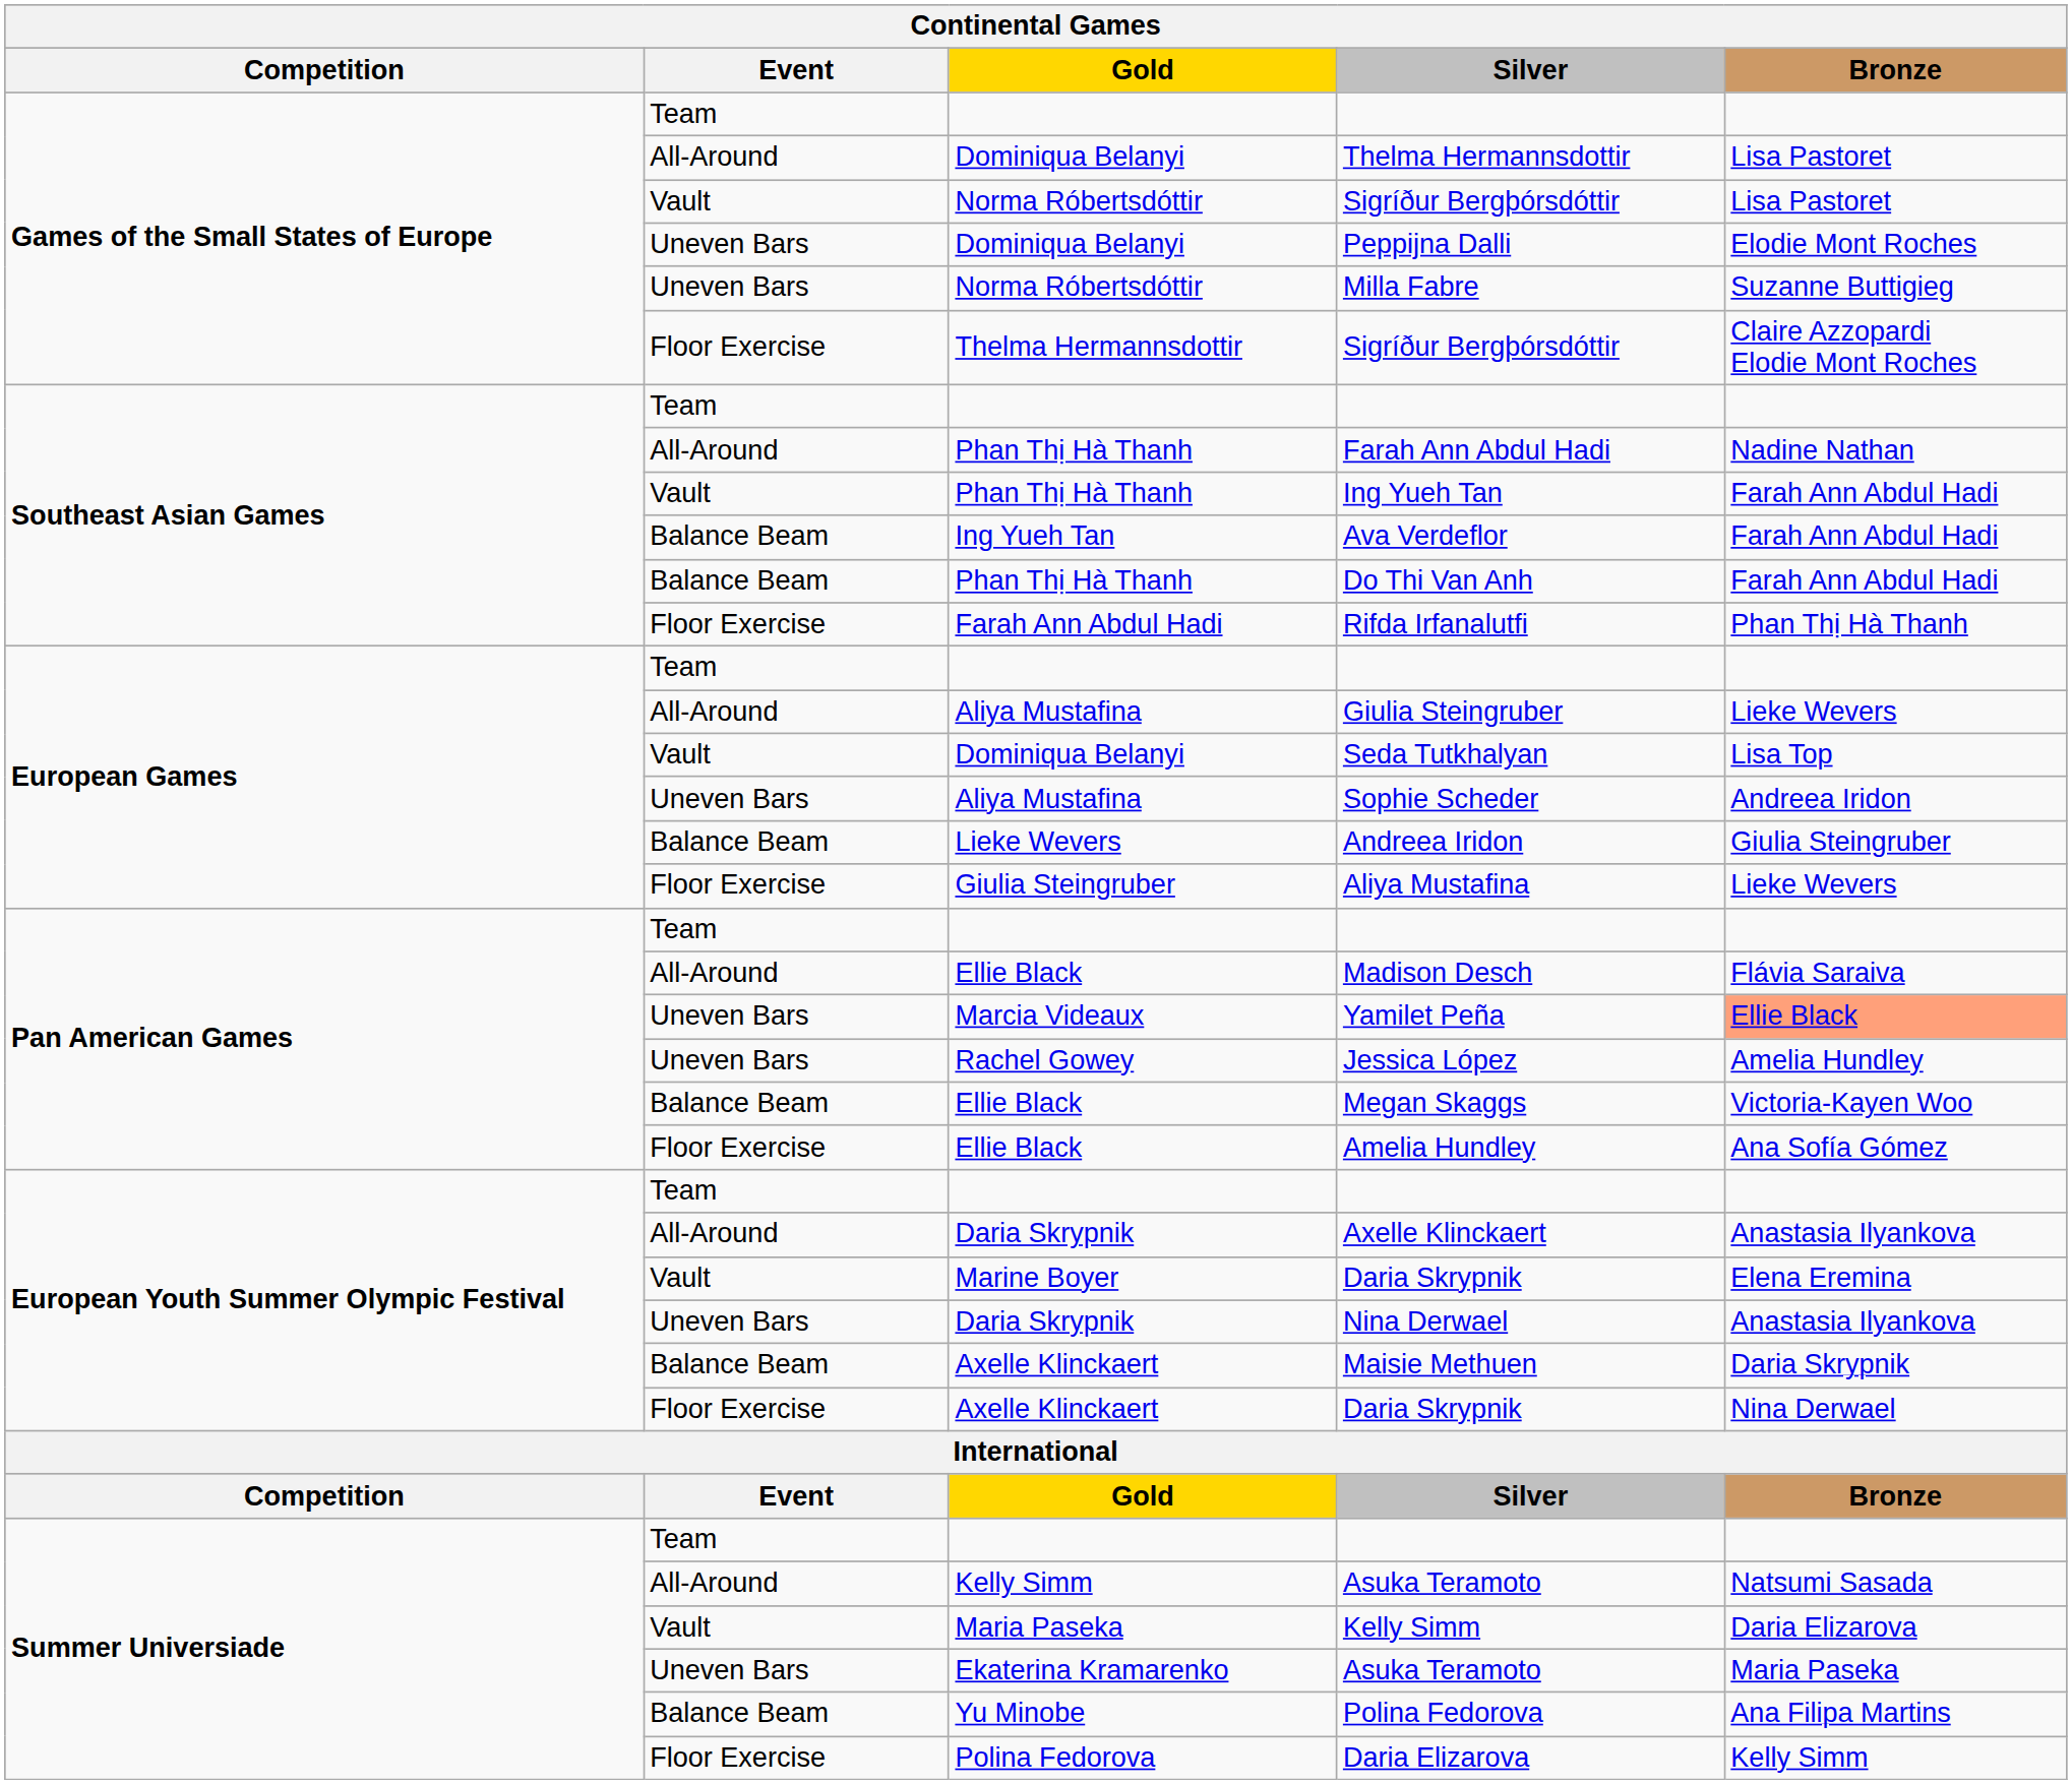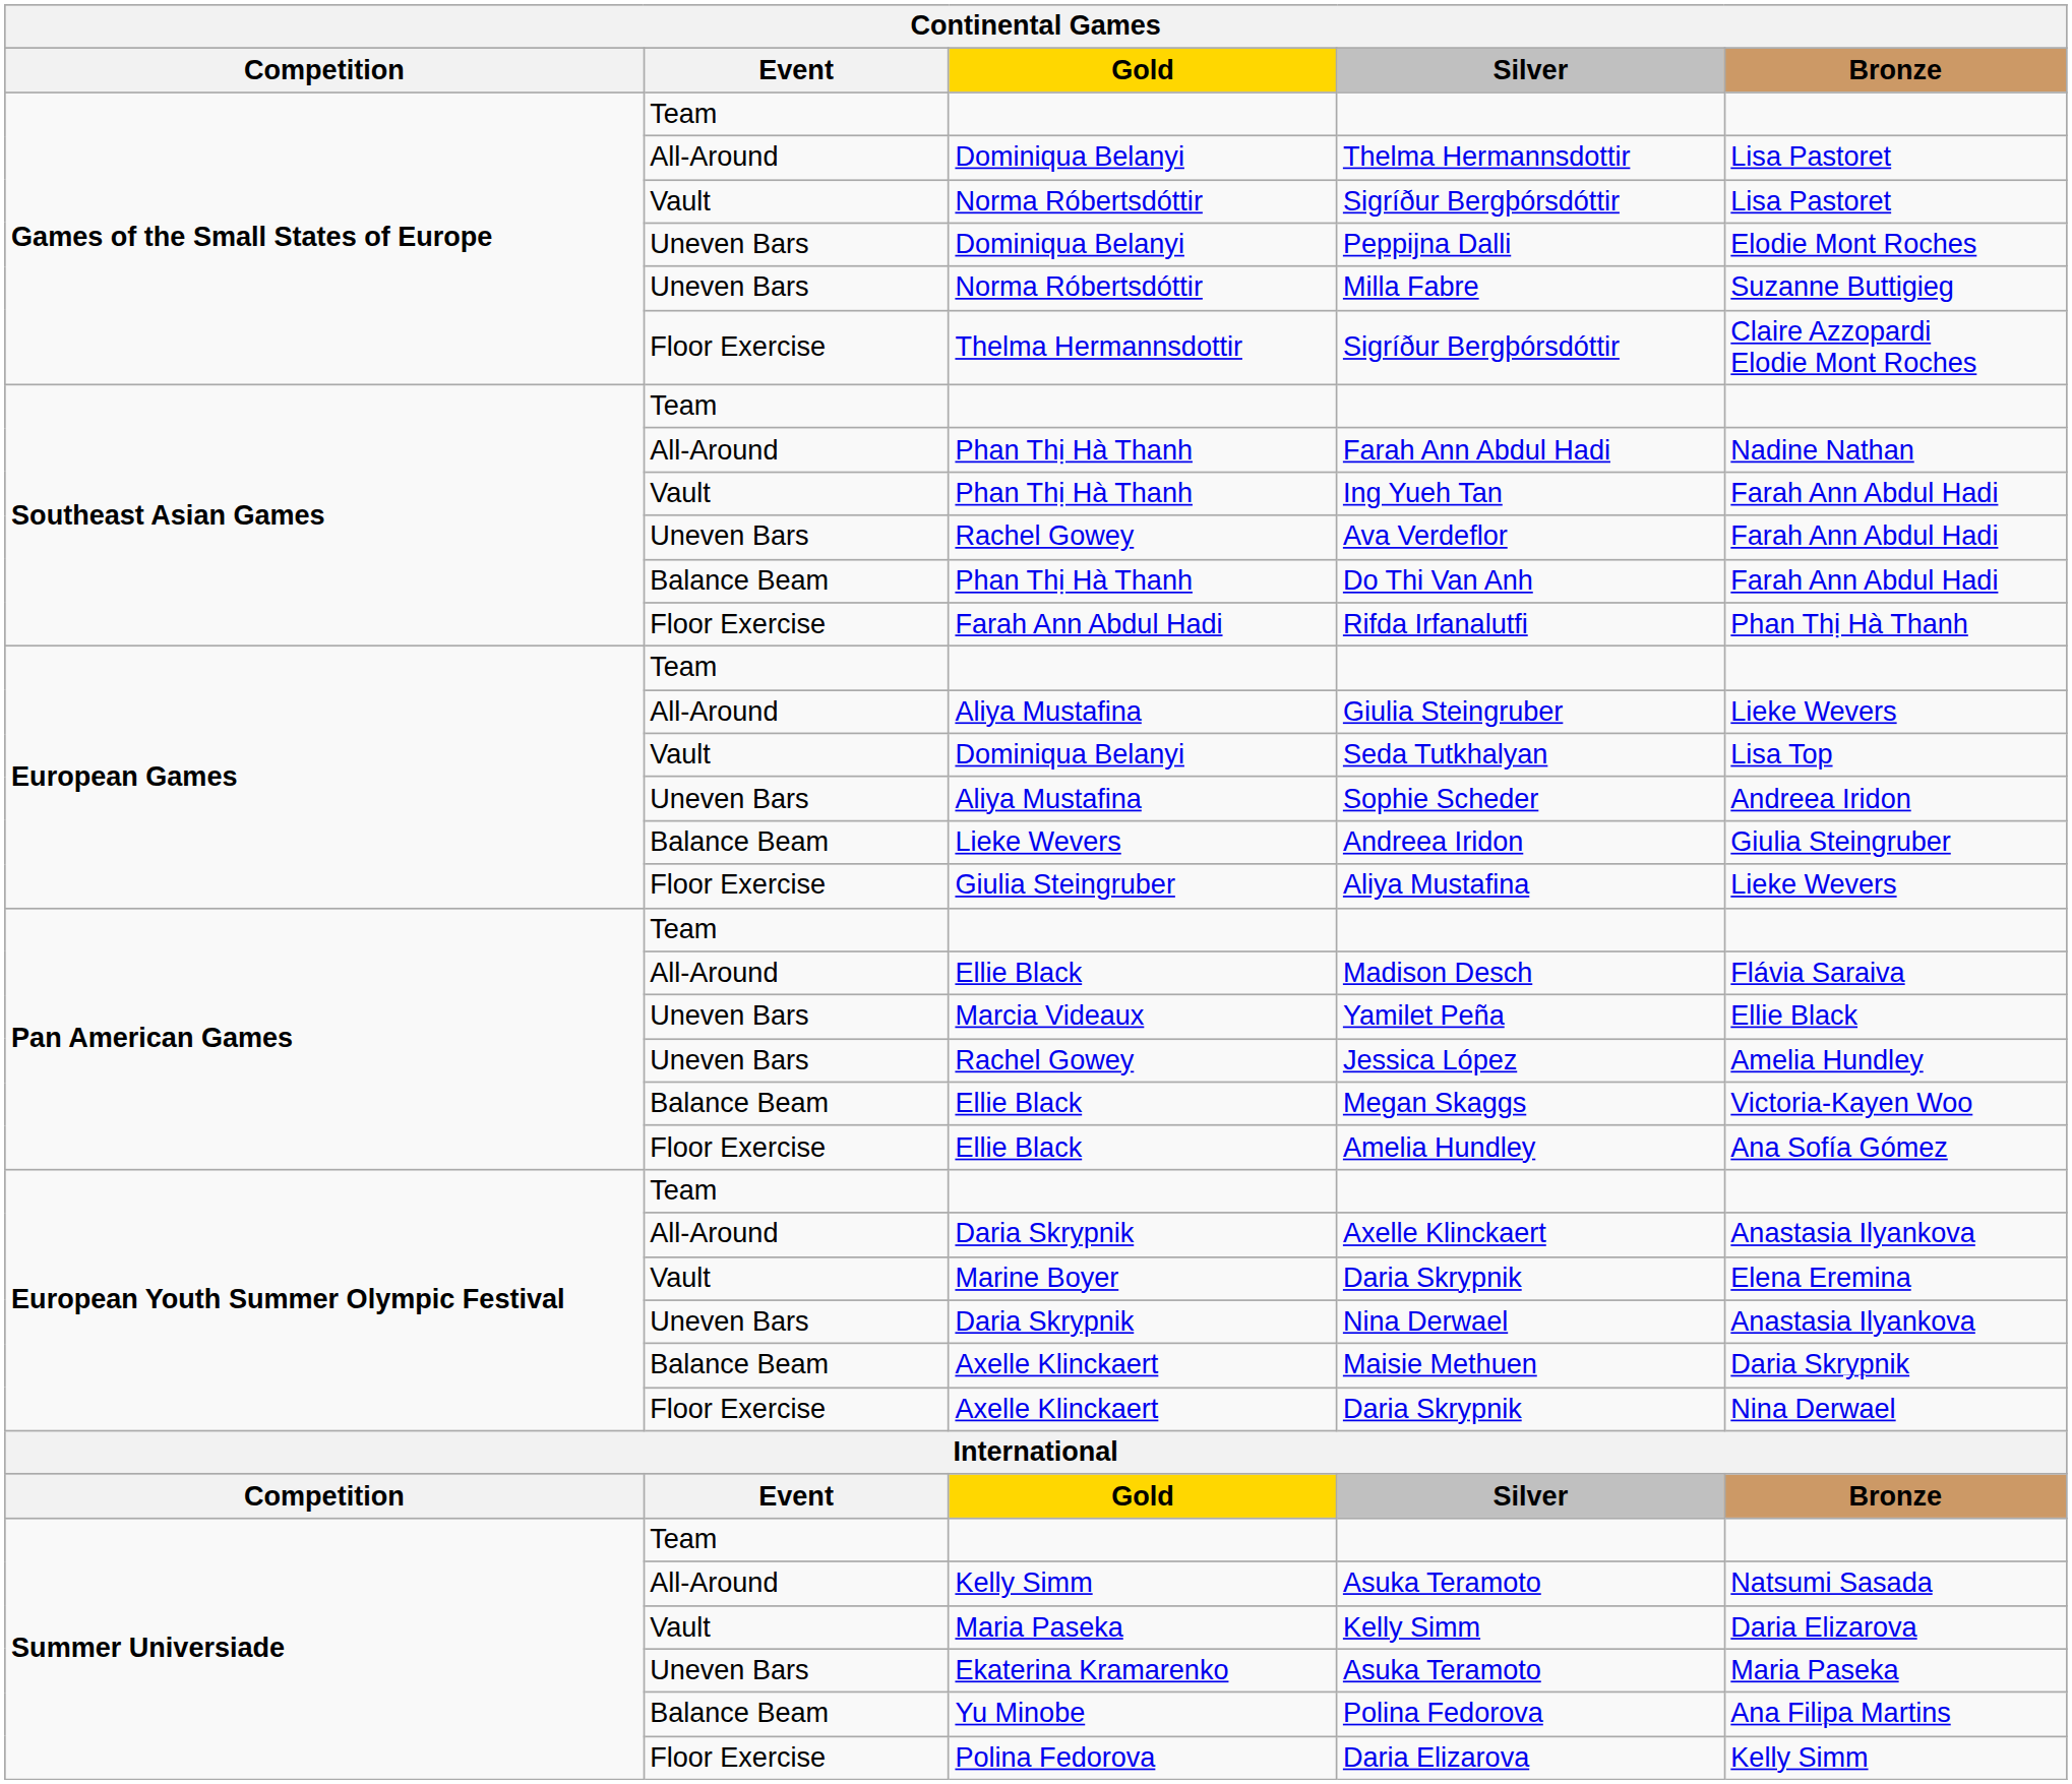Ava Verdeflor | Event: Balance Beam -> Uneven Bars
Ava Verdeflor | Gold: Ing Yueh Tan -> Rachel Gowey
Yamilet Peña | Bronze: lightsalmon background -> no background
